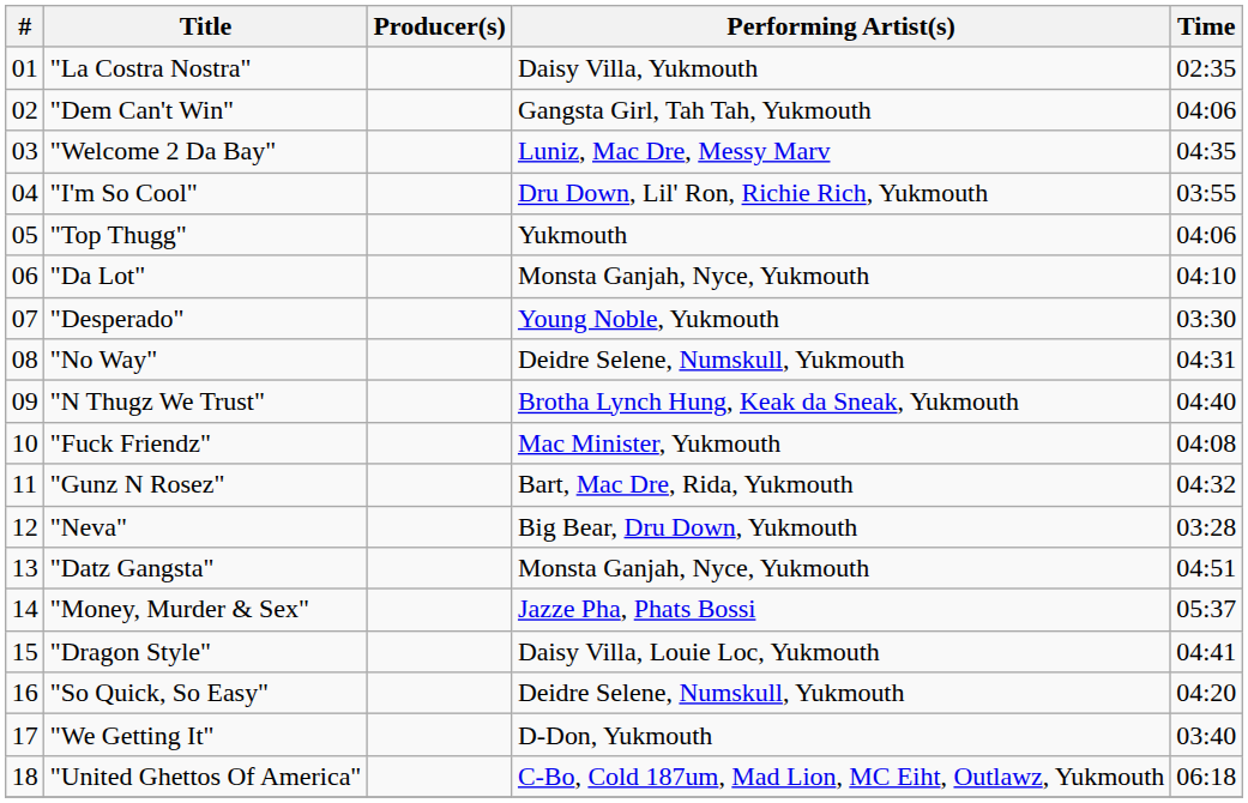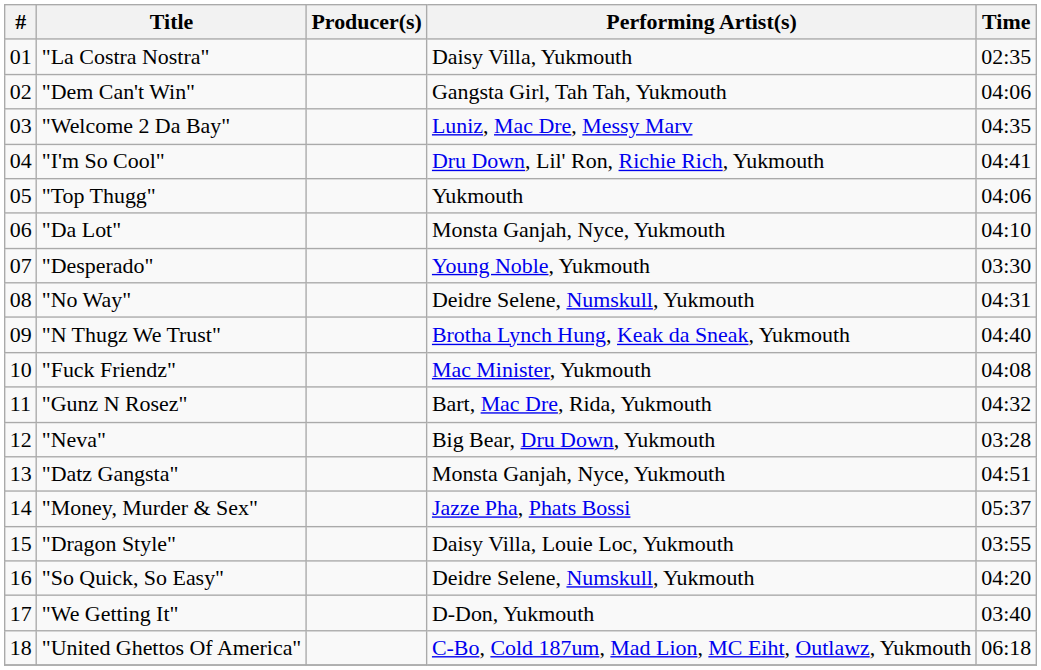"I'm So Cool" | Time: 03:55 -> 04:41
"Dragon Style" | Time: 04:41 -> 03:55
